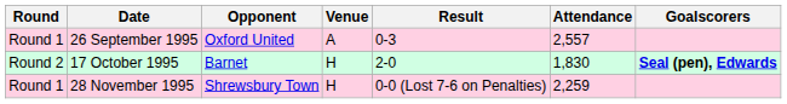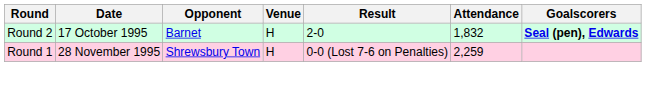- row: Round 1 | 26 September 1995 | Oxford United | A | 0-3 | 2,557
17 October 1995 | Attendance: 1,830 -> 1,832
